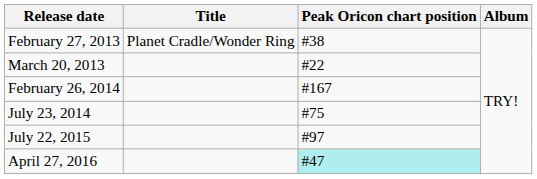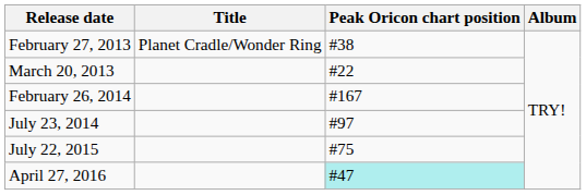July 23, 2014 | Peak Oricon chart position: #75 -> #97
July 22, 2015 | Peak Oricon chart position: #97 -> #75
